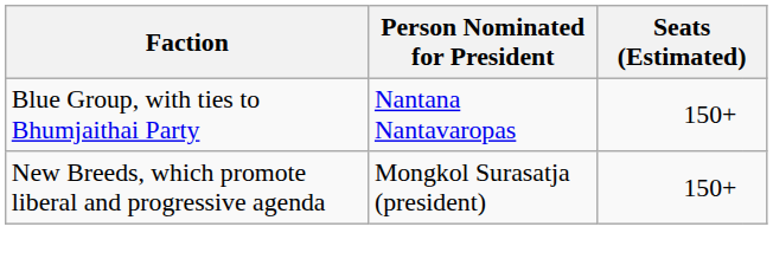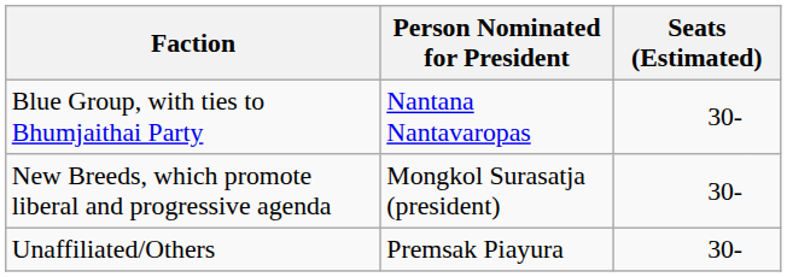Blue Group, with ties to Bhumjaithai Party | column 3: 150+ -> 30-
New Breeds, which promote liberal and progressive agenda | column 3: 150+ -> 30-
+ row: Unaffiliated/Others | Premsak Piayura | 30-
